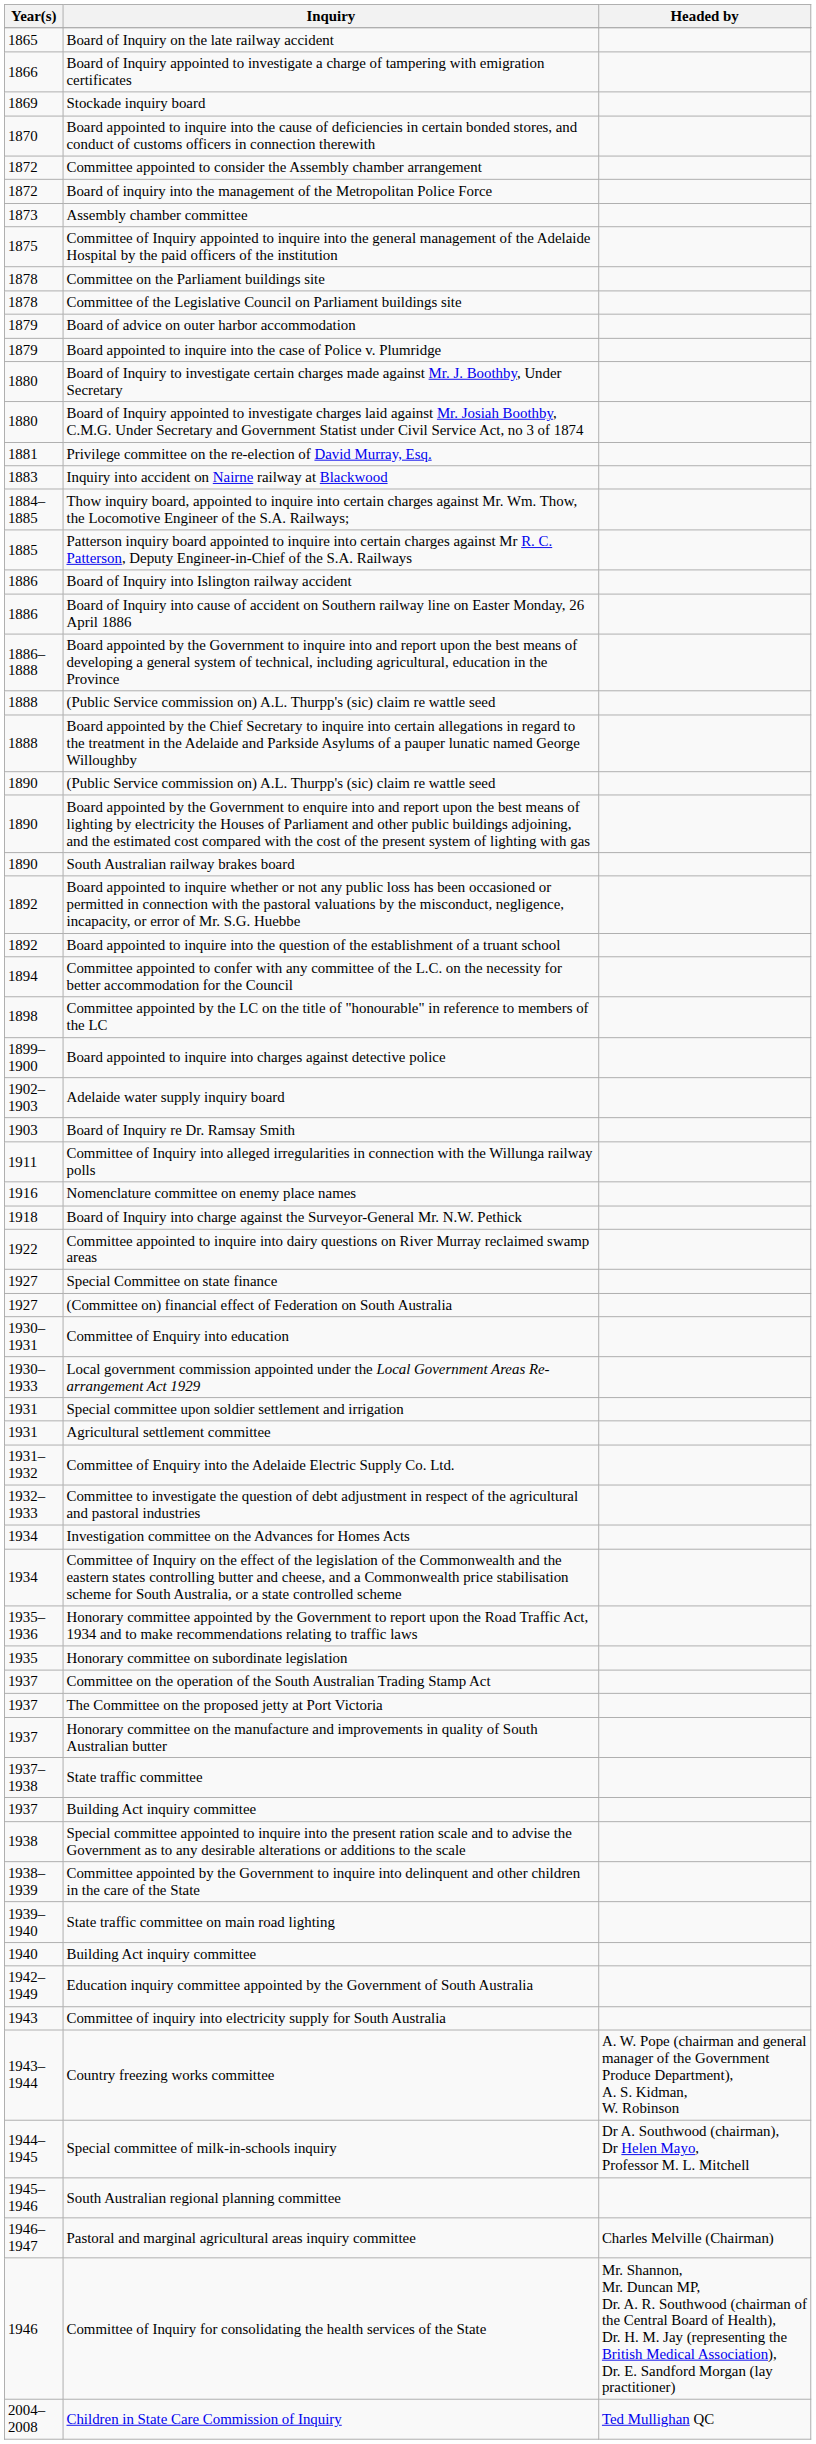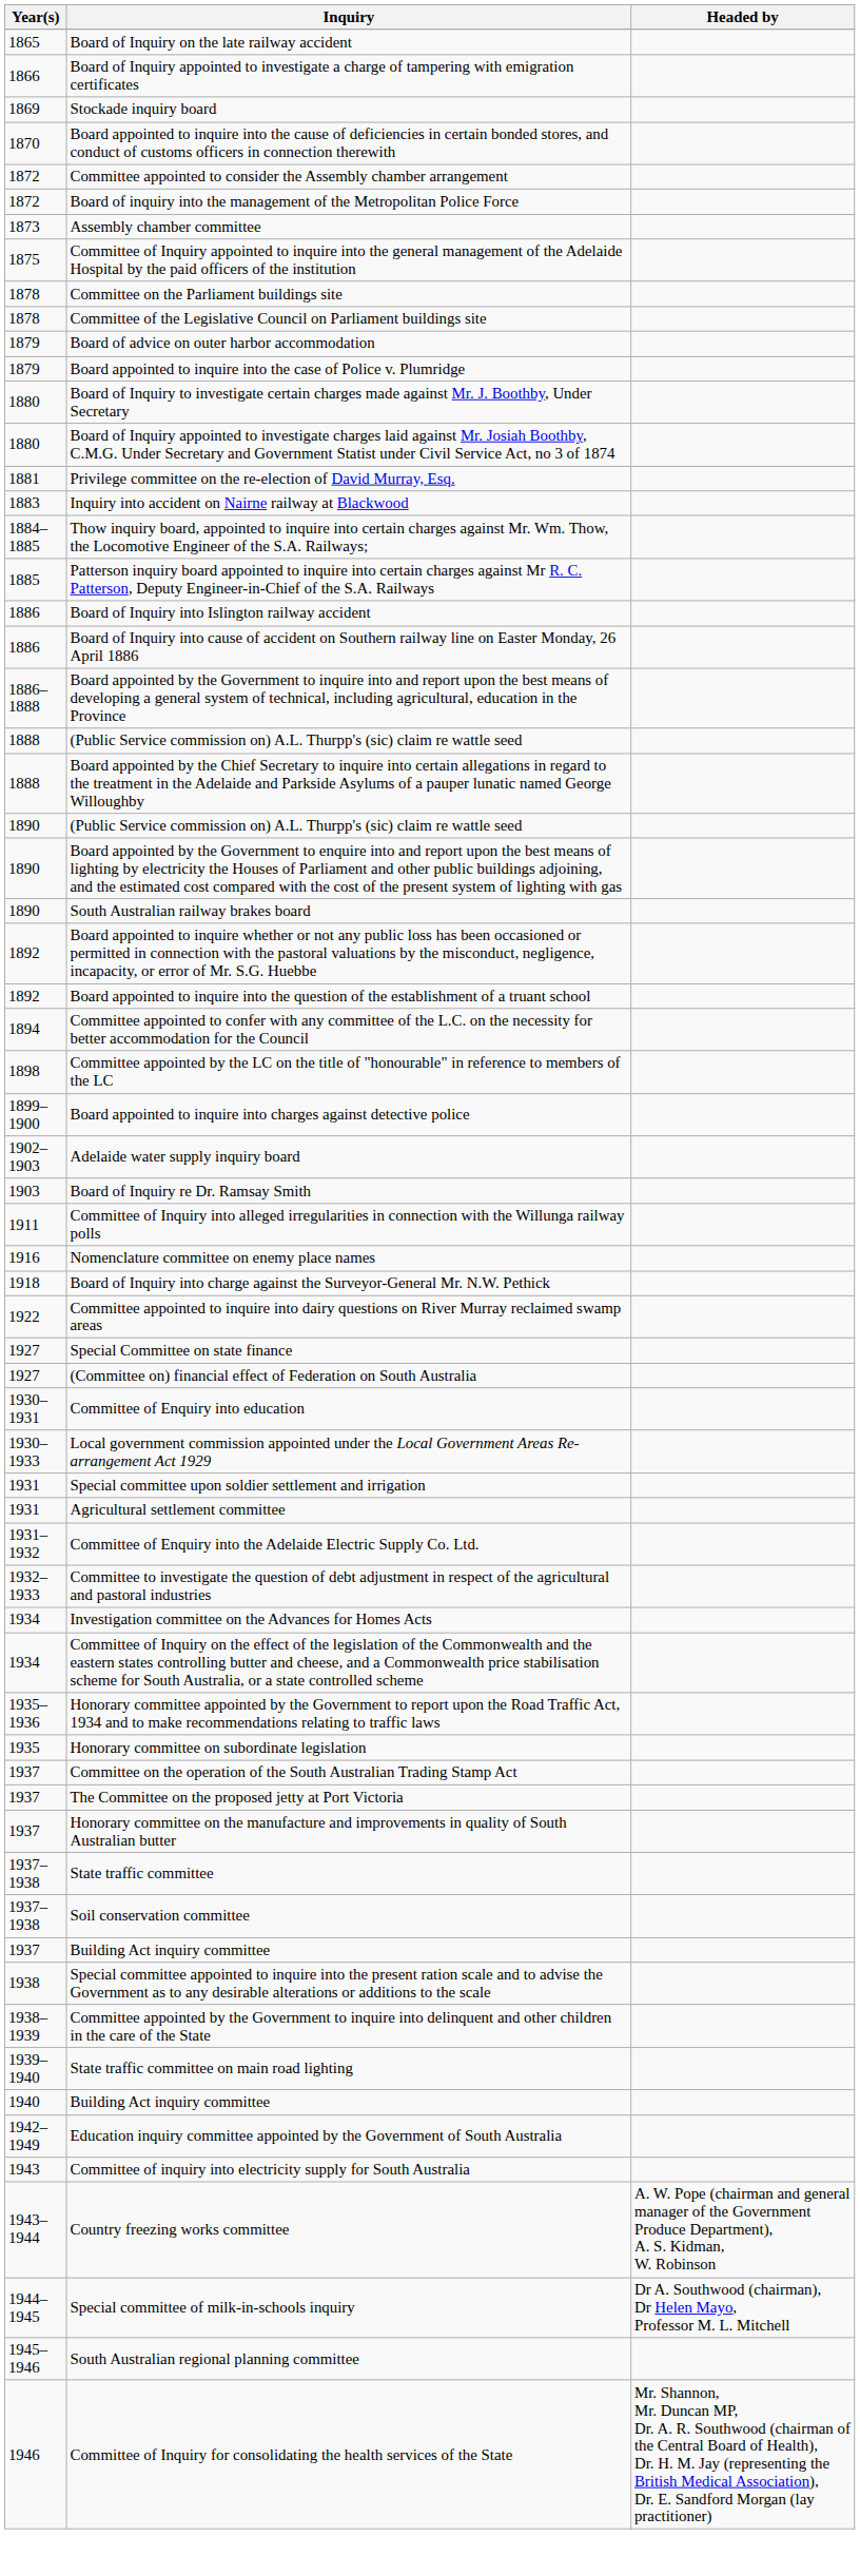+ row: 1937–1938 | Soil conservation committee
- row: 1946–1947 | Pastoral and marginal agricultural areas inquiry committee | Charles Melville (Chairman)
- row: 2004–2008 | Children in State Care Commission of Inquiry | Ted Mullighan QC
